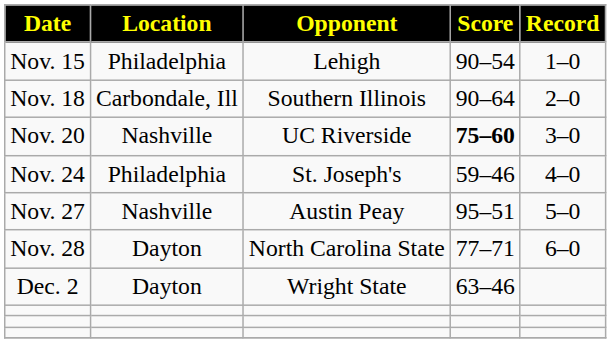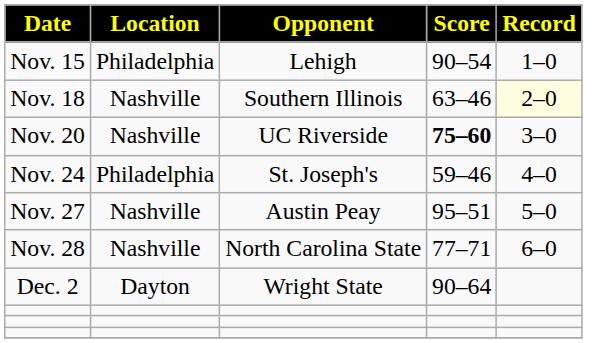Nov. 18 | Location: Carbondale, Ill -> Nashville
Nov. 18 | Score: 90–64 -> 63–46
Nov. 18 | Record: no background -> lightyellow background
Nov. 28 | Location: Dayton -> Nashville
Dec. 2 | Score: 63–46 -> 90–64
